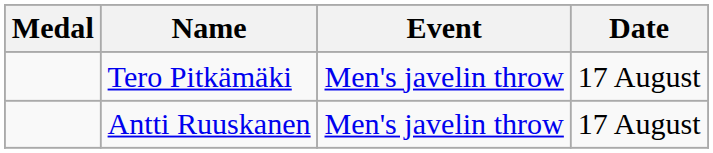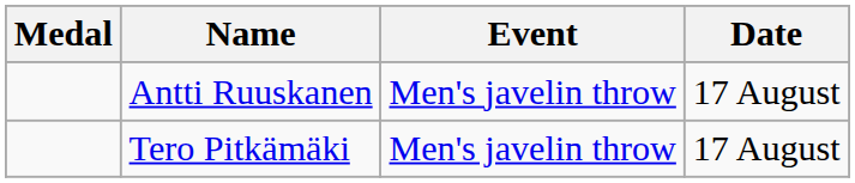rows swapped: Antti Ruuskanen <-> Tero Pitkämäki
